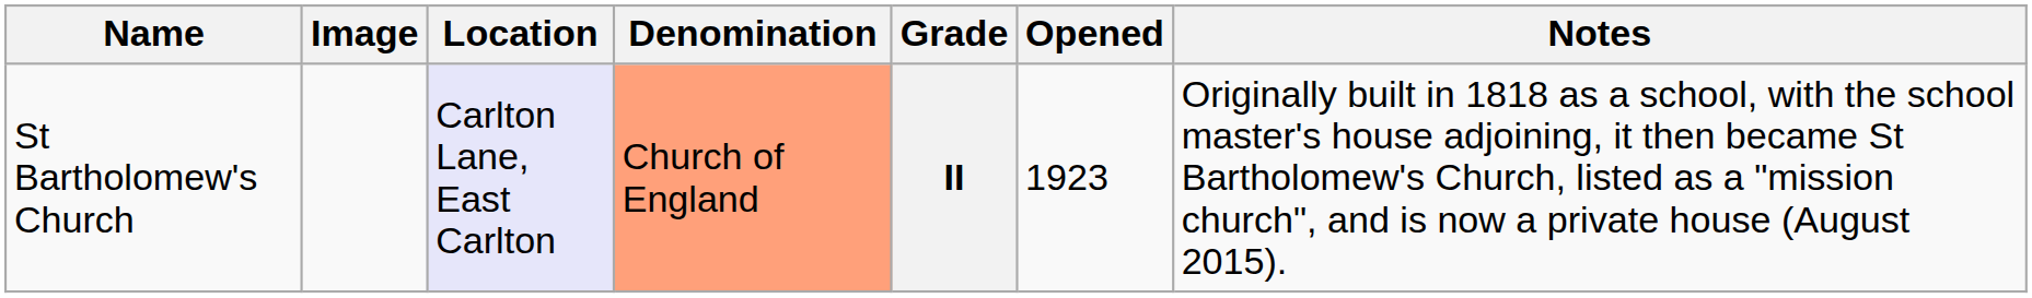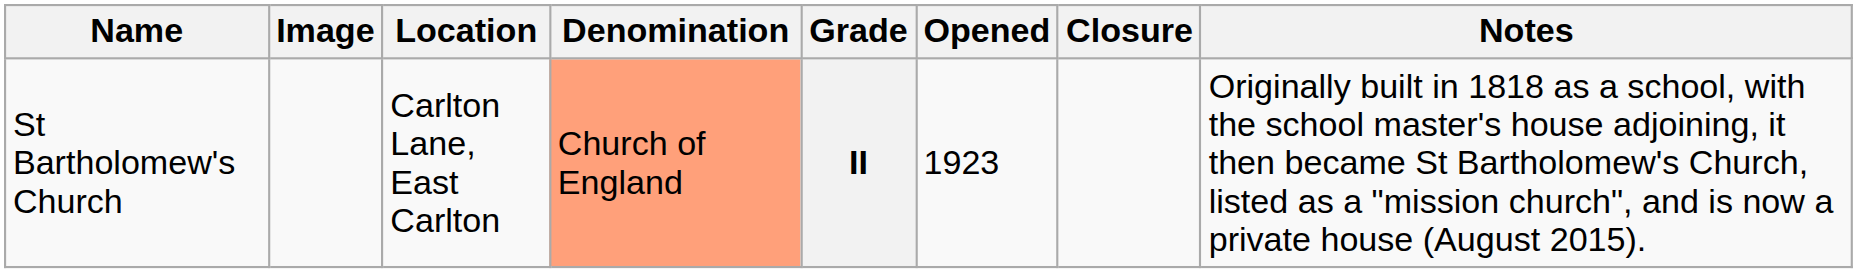+ column: Closure
St Bartholomew's Church | Location: lavender background -> no background
